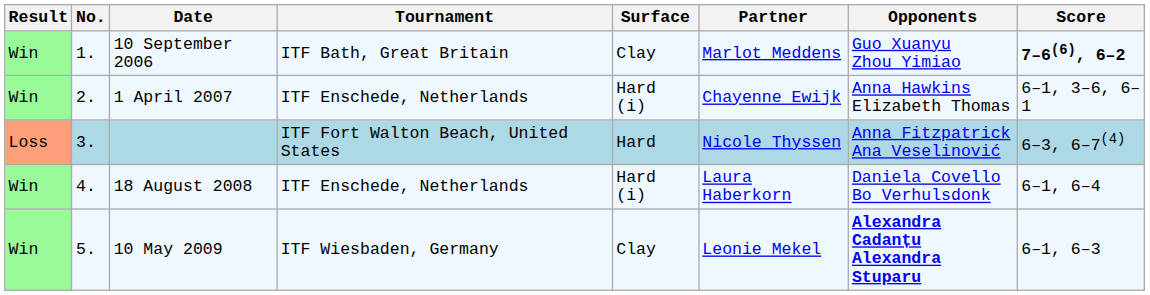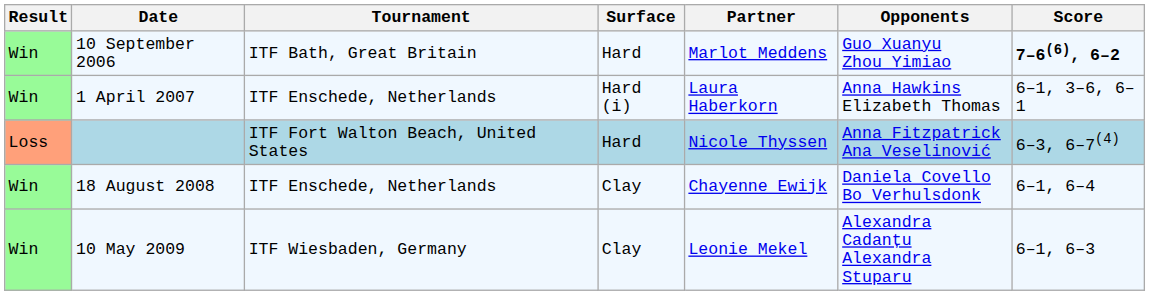- column: No. | 1. | 2. | 3. | 4. | 5.
10 September 2006 | Surface: Clay -> Hard
1 April 2007 | Partner: Chayenne Ewijk -> Laura Haberkorn
18 August 2008 | Surface: Hard (i) -> Clay
18 August 2008 | Partner: Laura Haberkorn -> Chayenne Ewijk
10 May 2009 | Opponents: bold -> normal
